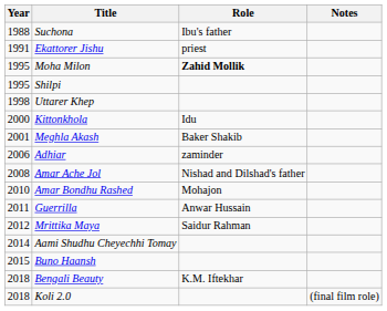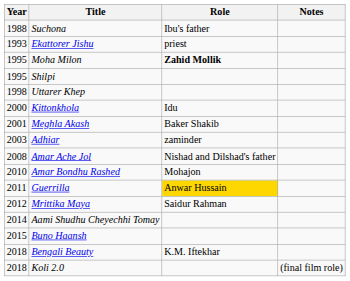Ekattorer Jishu | Year: 1991 -> 1993
Adhiar | Year: 2006 -> 2003
Guerrilla | Role: no background -> gold background
